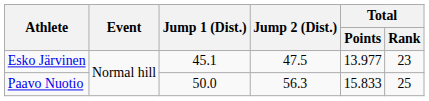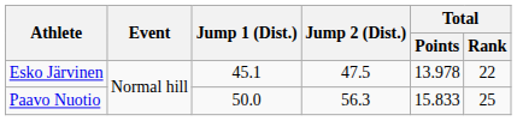Esko Järvinen | Total / Points: 13.977 -> 13.978
Esko Järvinen | Total / Rank: 23 -> 22
